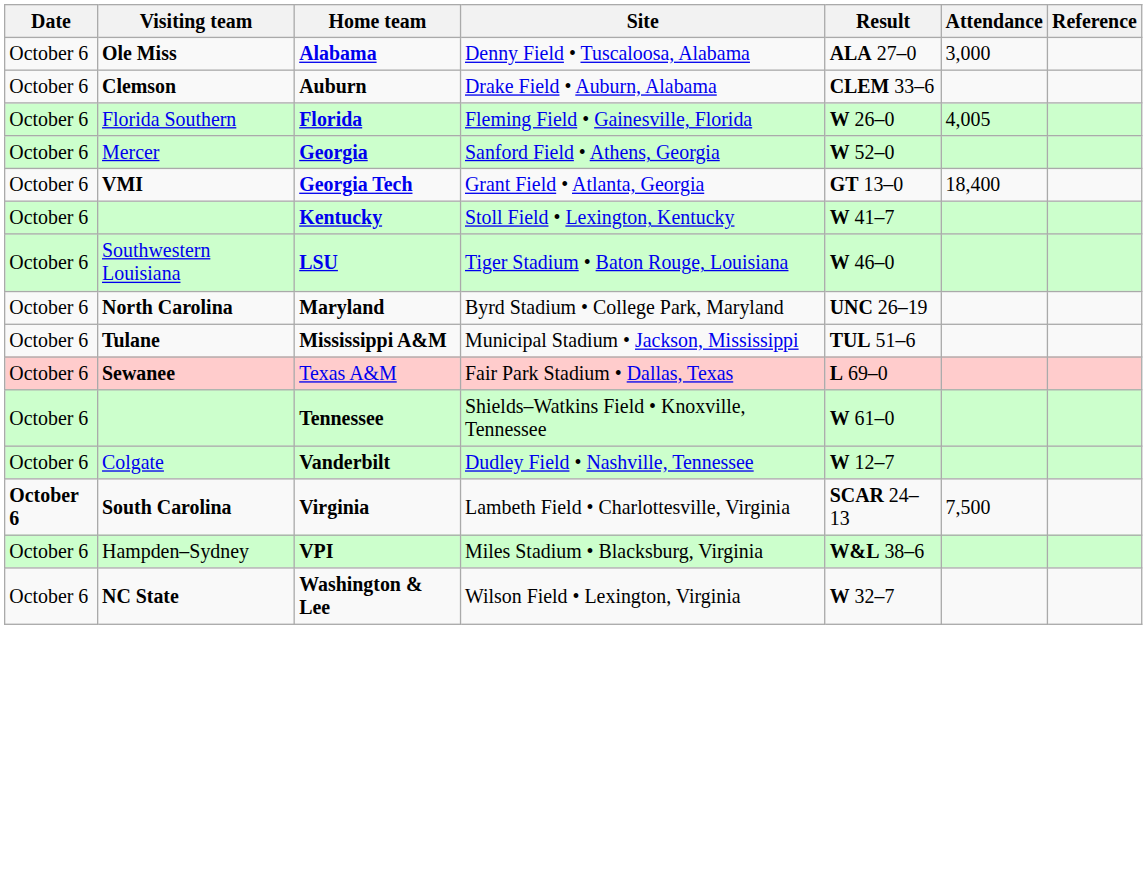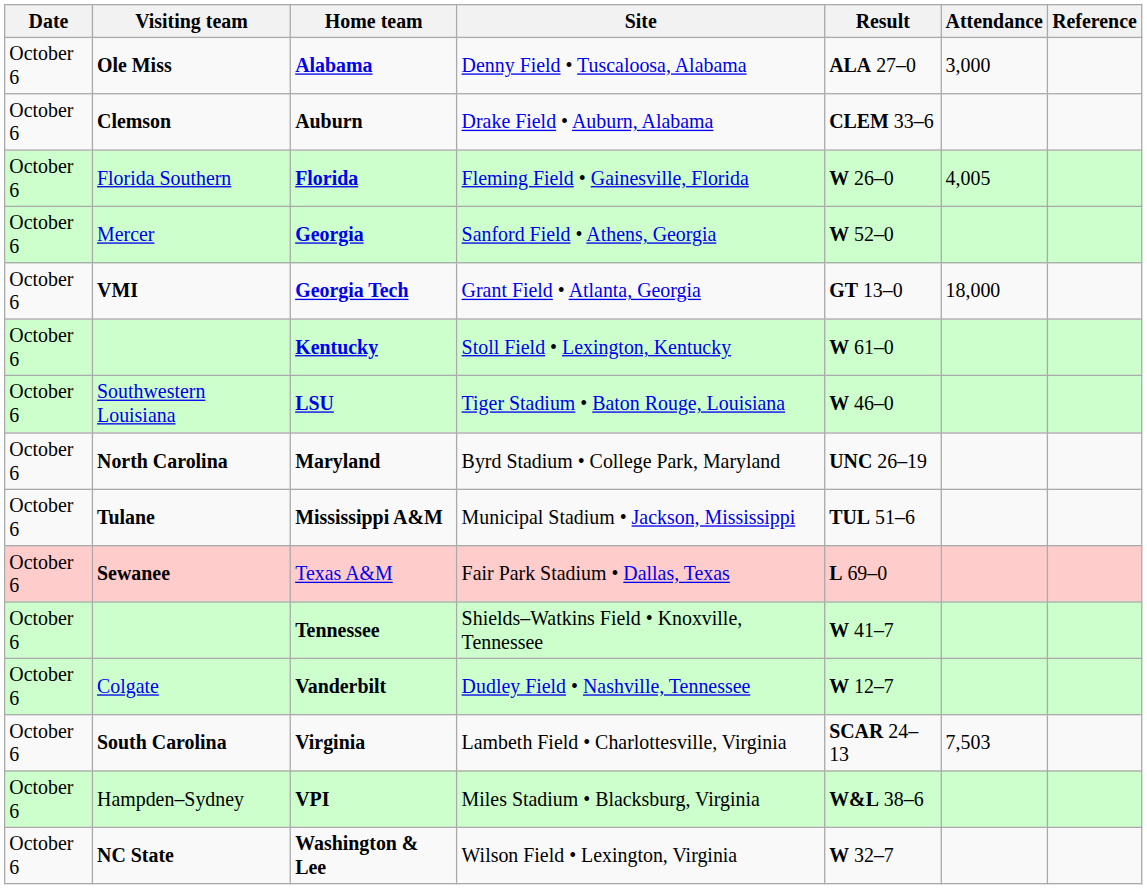Georgia Tech | Attendance: 18,400 -> 18,000
Kentucky | Result: W 41–7 -> W 61–0
Tennessee | Result: W 61–0 -> W 41–7
Virginia | Date: bold -> normal
Virginia | Attendance: 7,500 -> 7,503
